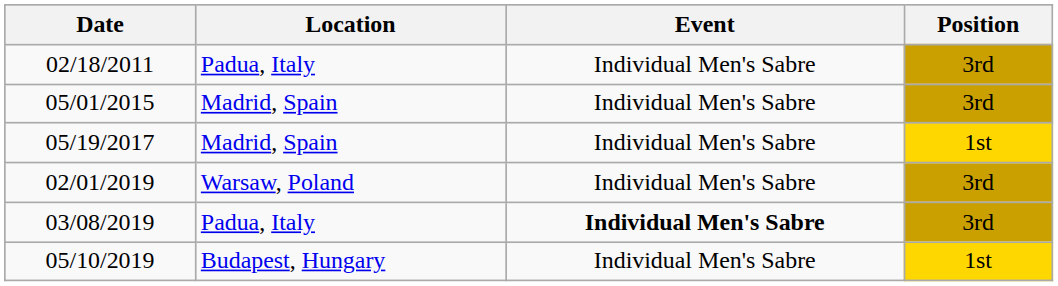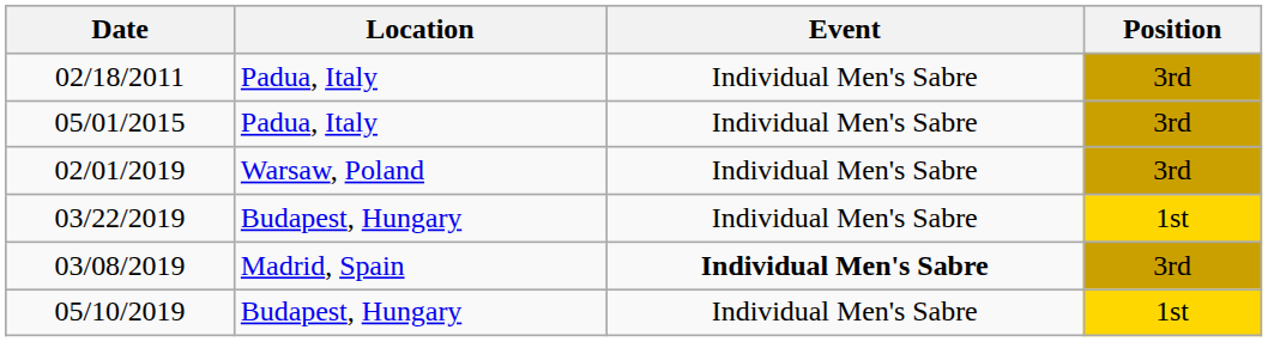05/01/2015 | Location: Madrid, Spain -> Padua, Italy
- row: 05/19/2017 | Madrid, Spain | Individual Men's Sabre | 1st
+ row: 03/22/2019 | Budapest, Hungary | Individual Men's Sabre | 1st
03/08/2019 | Location: Padua, Italy -> Madrid, Spain
